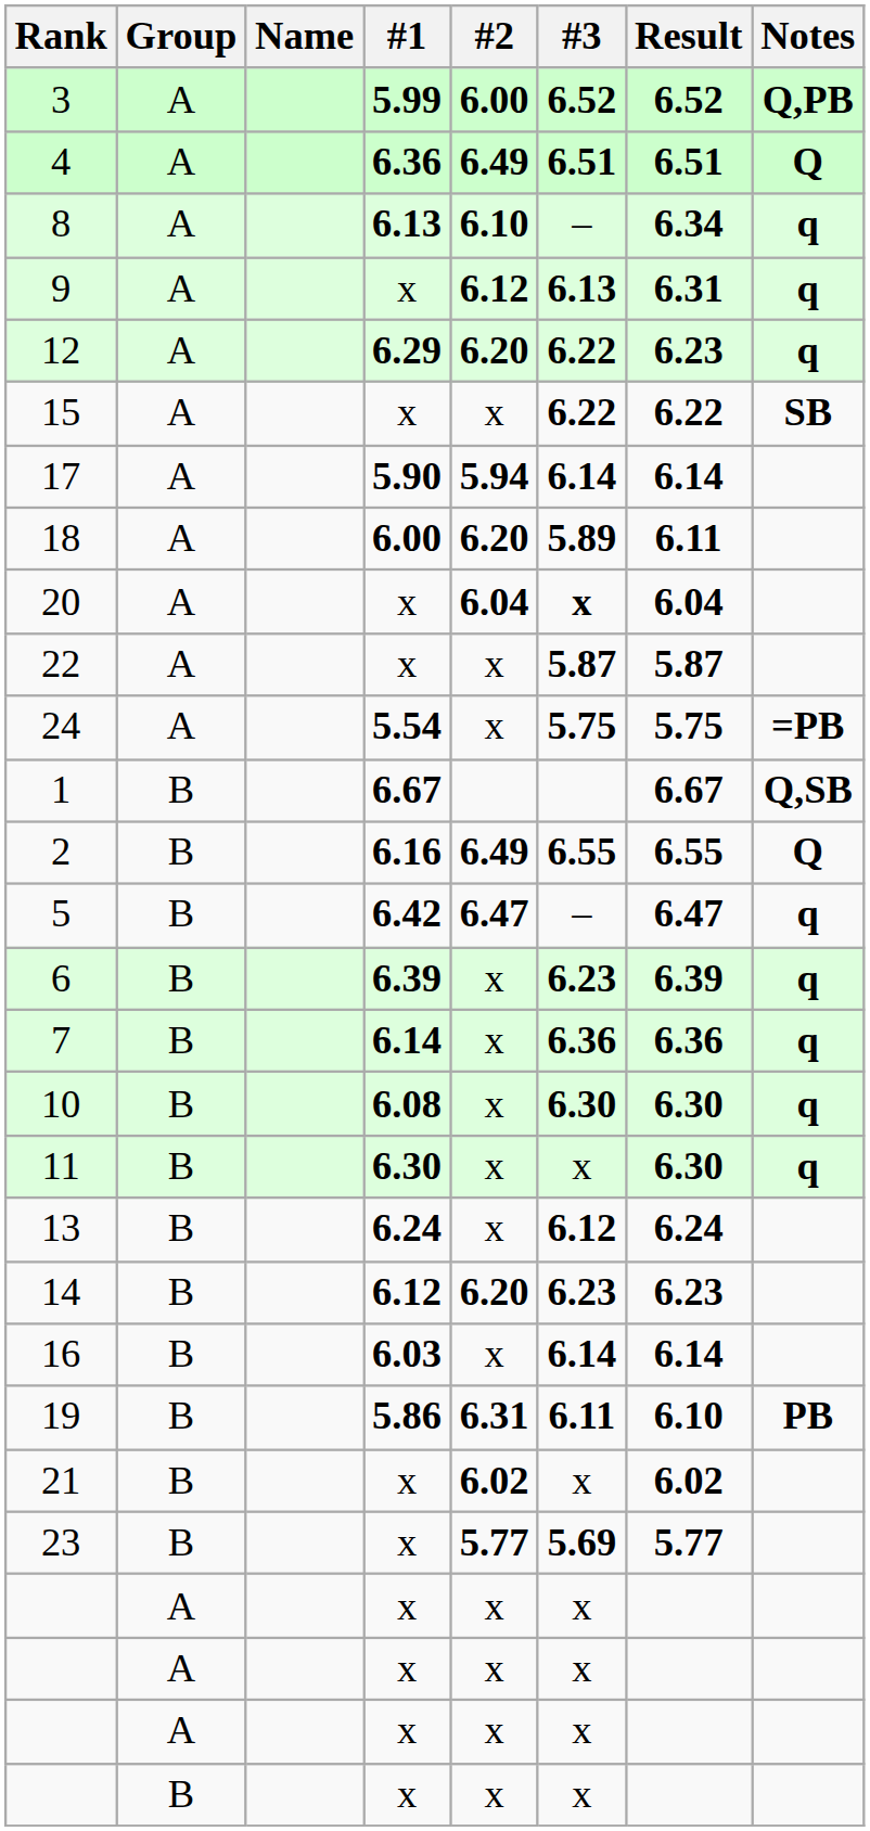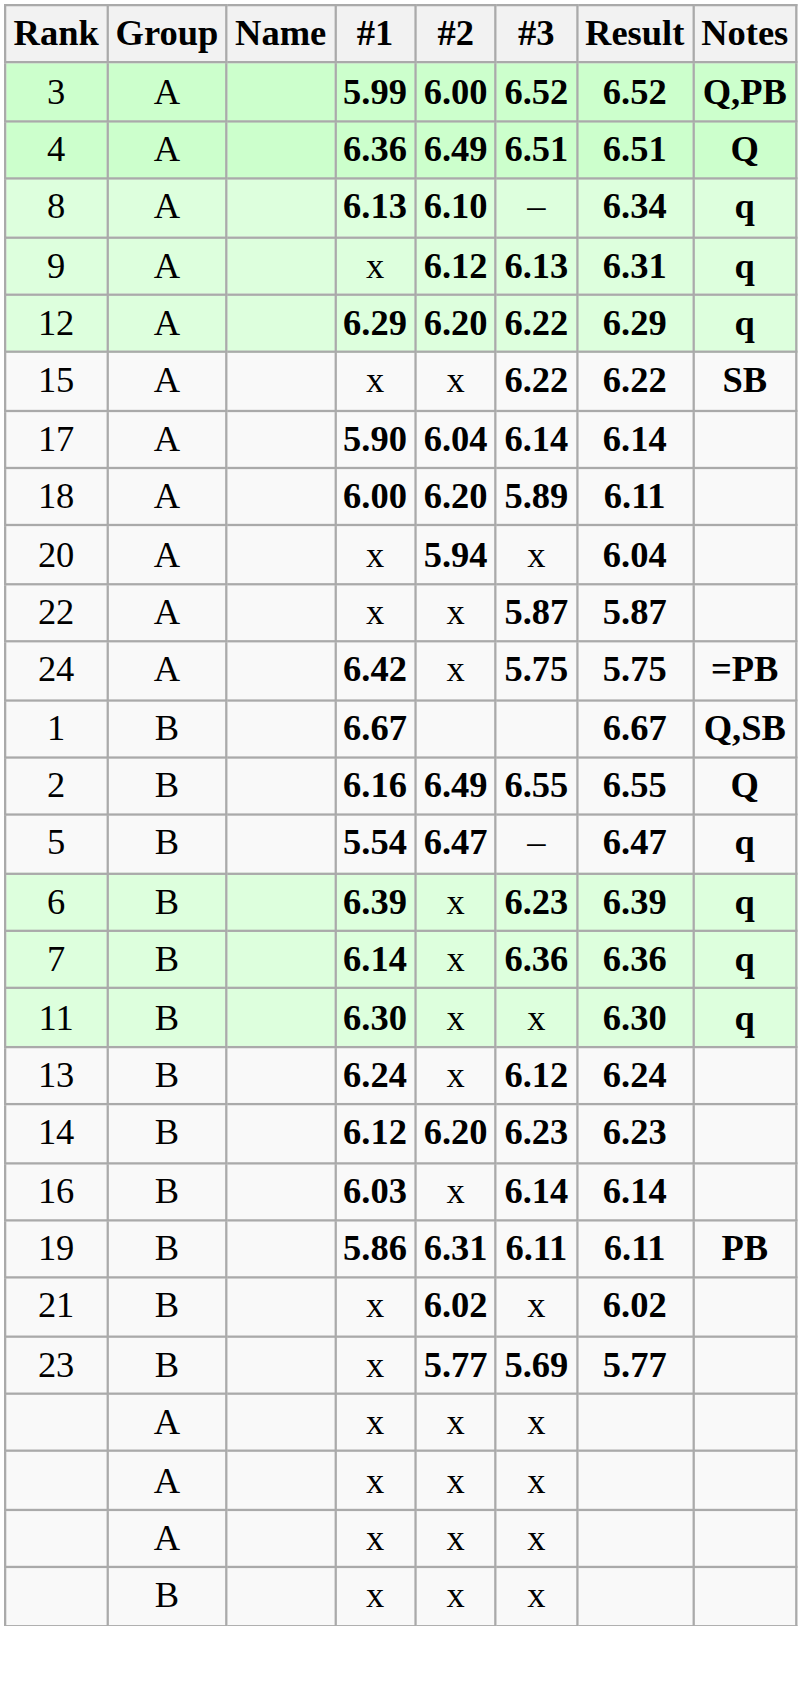12 | Result: 6.23 -> 6.29
17 | #2: 5.94 -> 6.04
20 | #2: 6.04 -> 5.94
20 | #3: bold -> normal
24 | #1: 5.54 -> 6.42
5 | #1: 6.42 -> 5.54
- row: 10 | B | 6.08 | x | 6.30 | 6.30 | q
19 | Result: 6.10 -> 6.11
